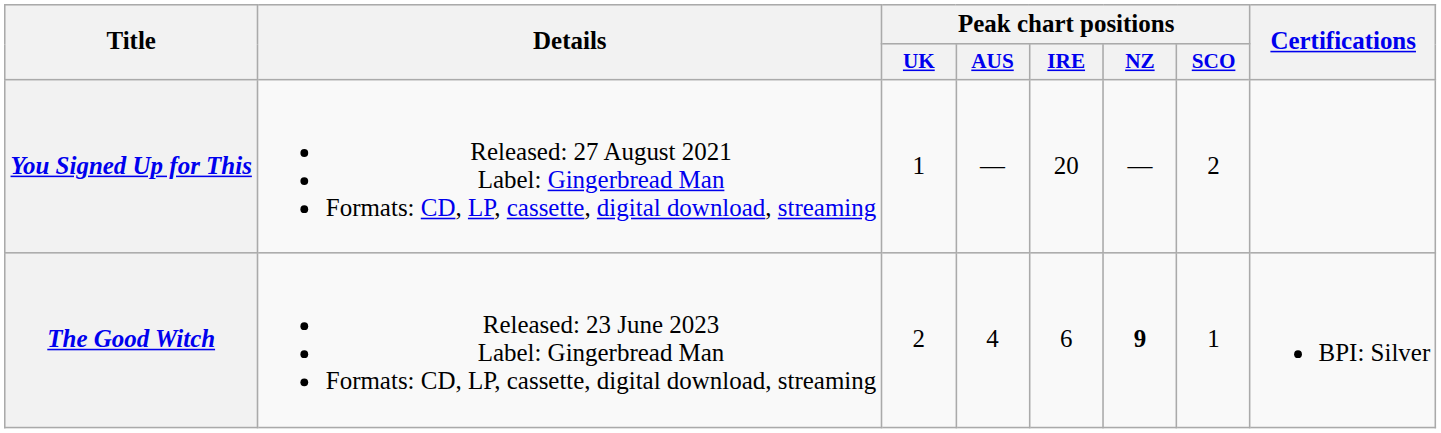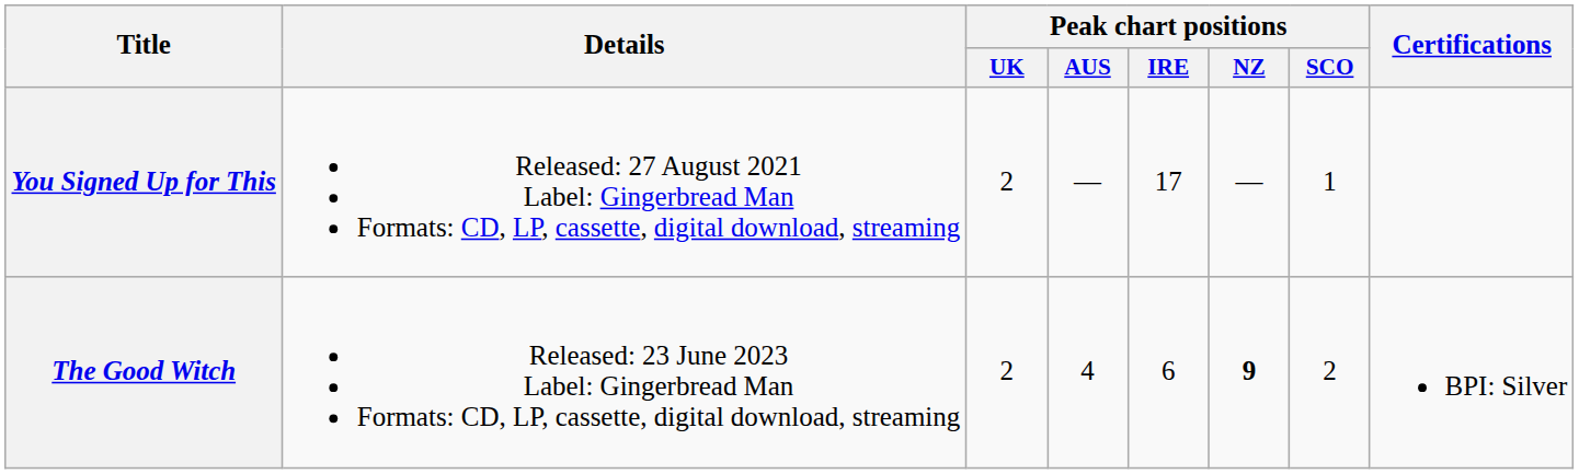You Signed Up for This | Peak chart positions / UK: 1 -> 2
You Signed Up for This | Peak chart positions / IRE: 20 -> 17
You Signed Up for This | Peak chart positions / SCO: 2 -> 1
The Good Witch | Peak chart positions / SCO: 1 -> 2
